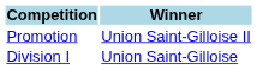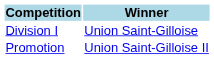rows swapped: Division I <-> Promotion
